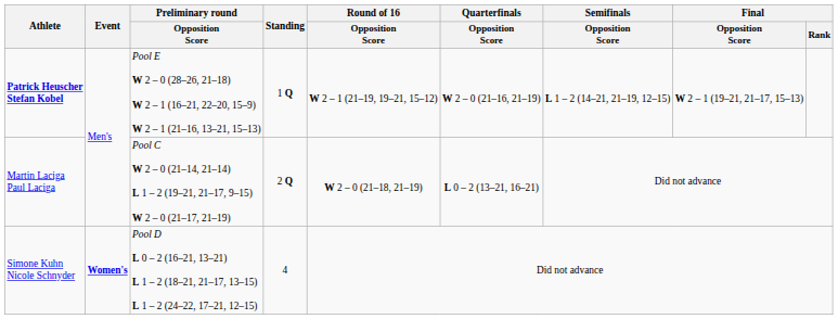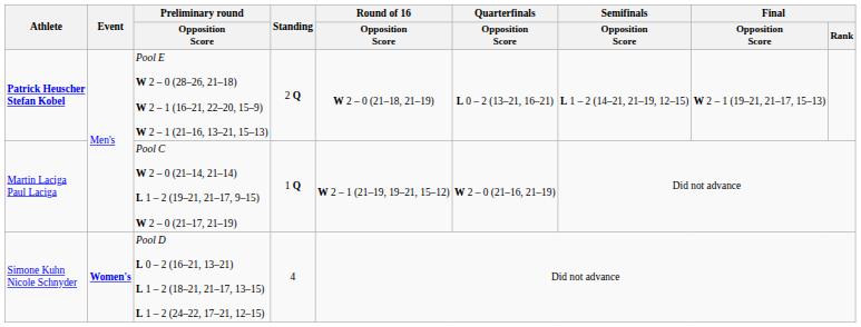Patrick Heuscher Stefan Kobel | Standing: 1 Q -> 2 Q
Patrick Heuscher Stefan Kobel | Round of 16 / Opposition Score: W 2 – 1 (21–19, 19–21, 15–12) -> W 2 – 0 (21–18, 21–19)
Patrick Heuscher Stefan Kobel | Quarterfinals / Opposition Score: W 2 – 0 (21–16, 21–19) -> L 0 – 2 (13–21, 16–21)
Martin Laciga Paul Laciga | Standing: 2 Q -> 1 Q
Martin Laciga Paul Laciga | Round of 16 / Opposition Score: W 2 – 0 (21–18, 21–19) -> W 2 – 1 (21–19, 19–21, 15–12)
Martin Laciga Paul Laciga | Quarterfinals / Opposition Score: L 0 – 2 (13–21, 16–21) -> W 2 – 0 (21–16, 21–19)
